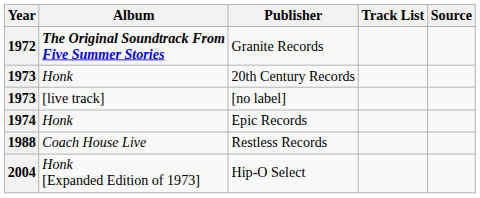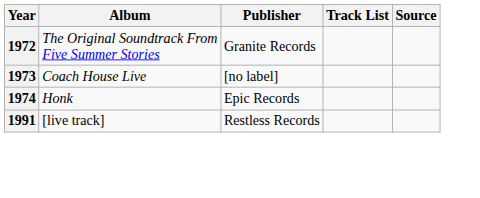Granite Records | Album: bold -> normal
- row: 1973 | Honk | 20th Century Records
[no label] | Album: [live track] -> Coach House Live
Restless Records | Year: 1988 -> 1991
Restless Records | Album: Coach House Live -> [live track]
- row: 2004 | Honk [Expanded Edition of 1973] | Hip-O Select
